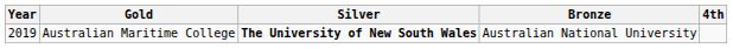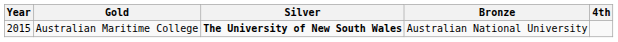Australian Maritime College | Year: 2019 -> 2015
